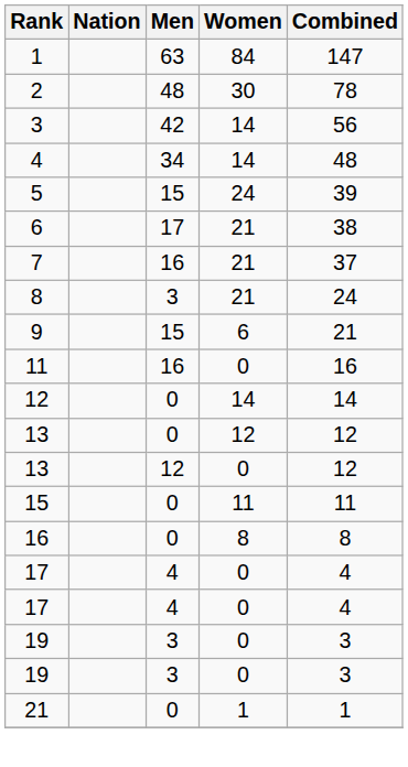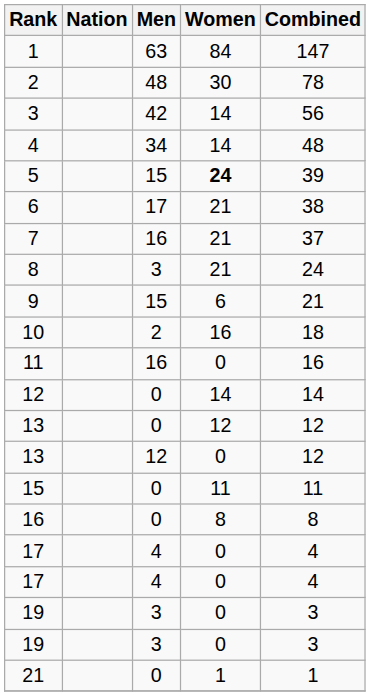5 | Women: normal -> bold
+ row: 10 | 2 | 16 | 18
